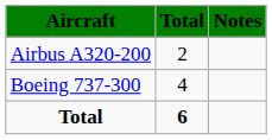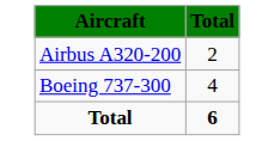- column: Notes
